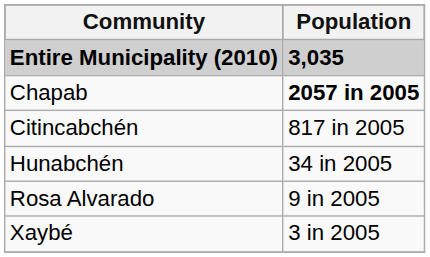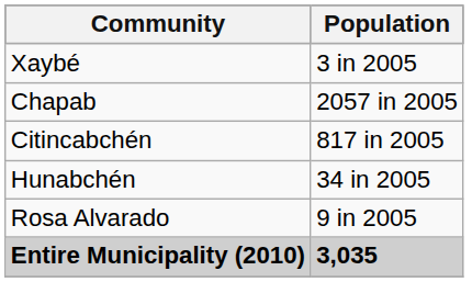rows swapped: Entire Municipality (2010) <-> Xaybé
Chapab | Population: bold -> normal
